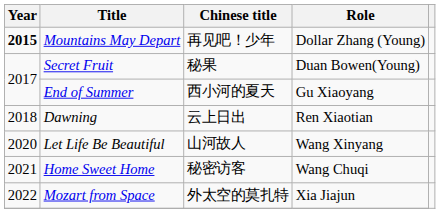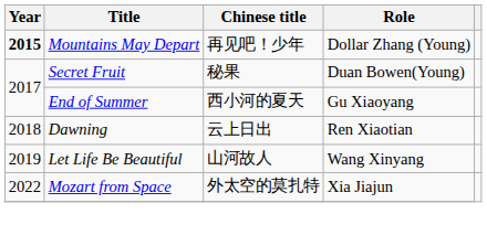Let Life Be Beautiful | Year: 2020 -> 2019
- row: 2021 | Home Sweet Home | 秘密访客 | Wang Chuqi
